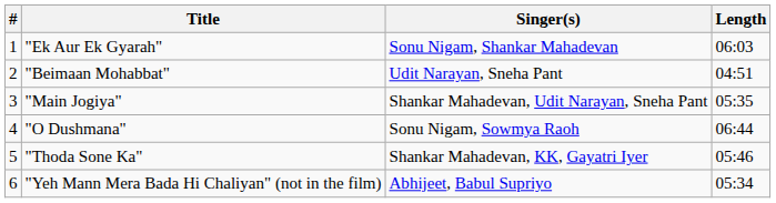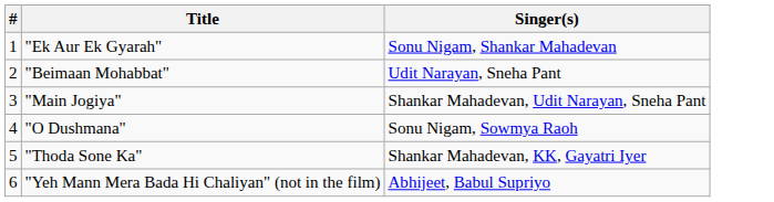- column: Length | 06:03 | 04:51 | 05:35 | 06:44 | 05:46 | 05:34
